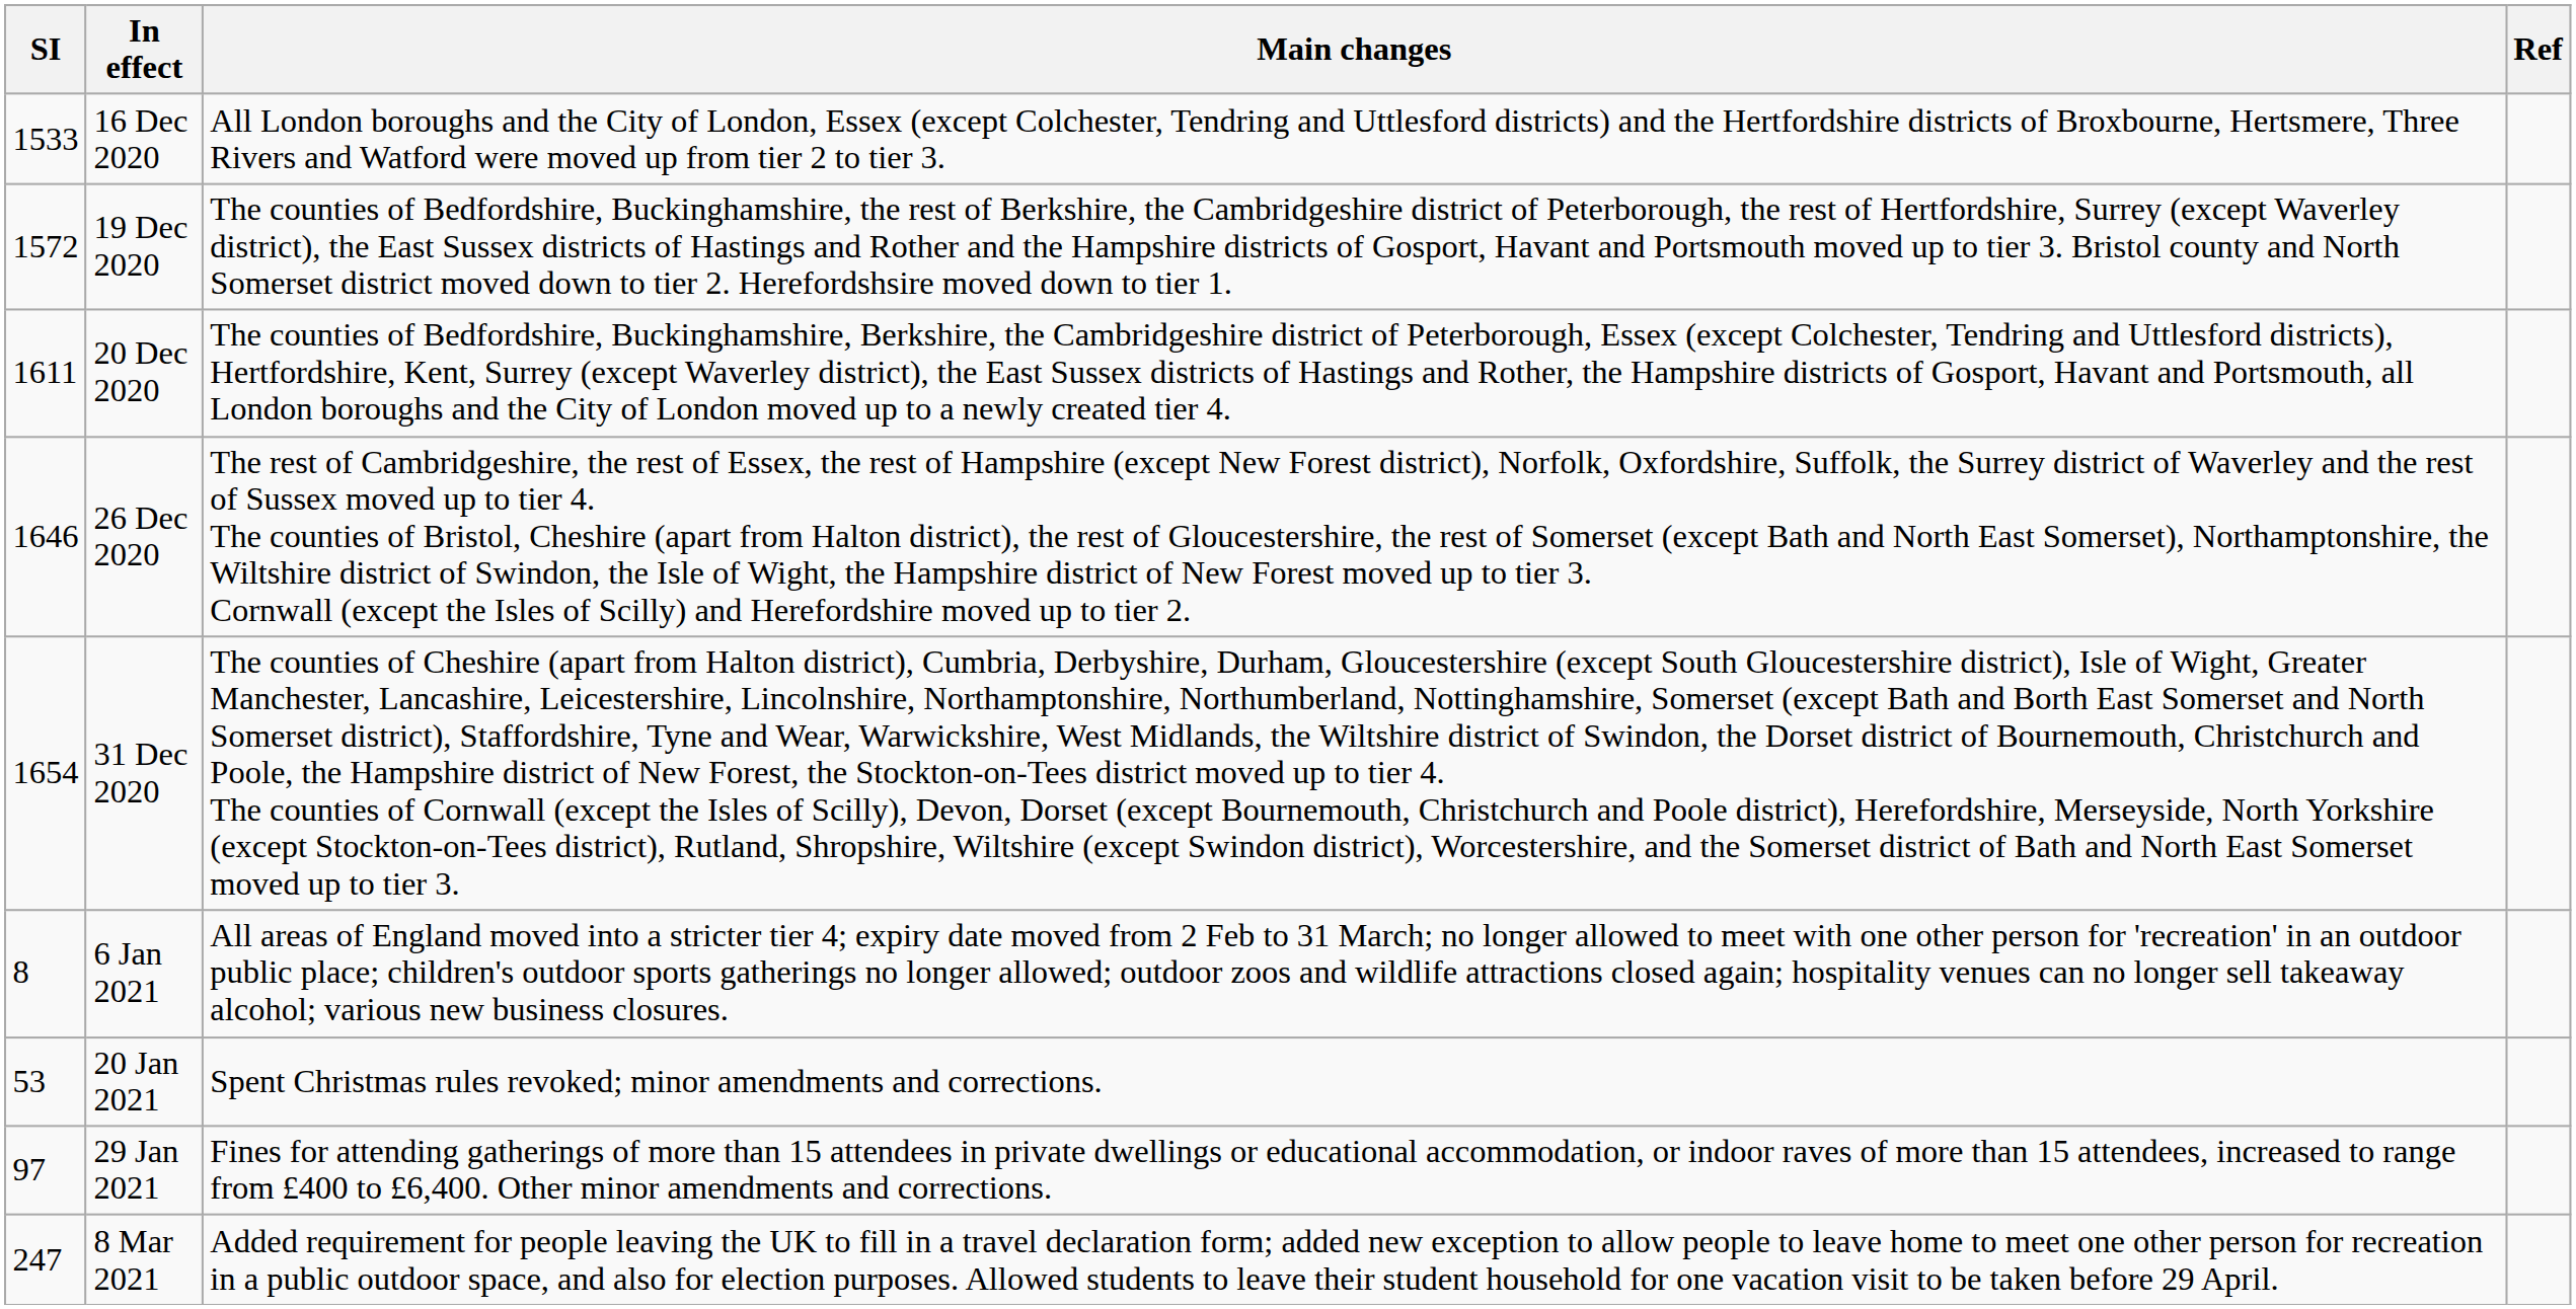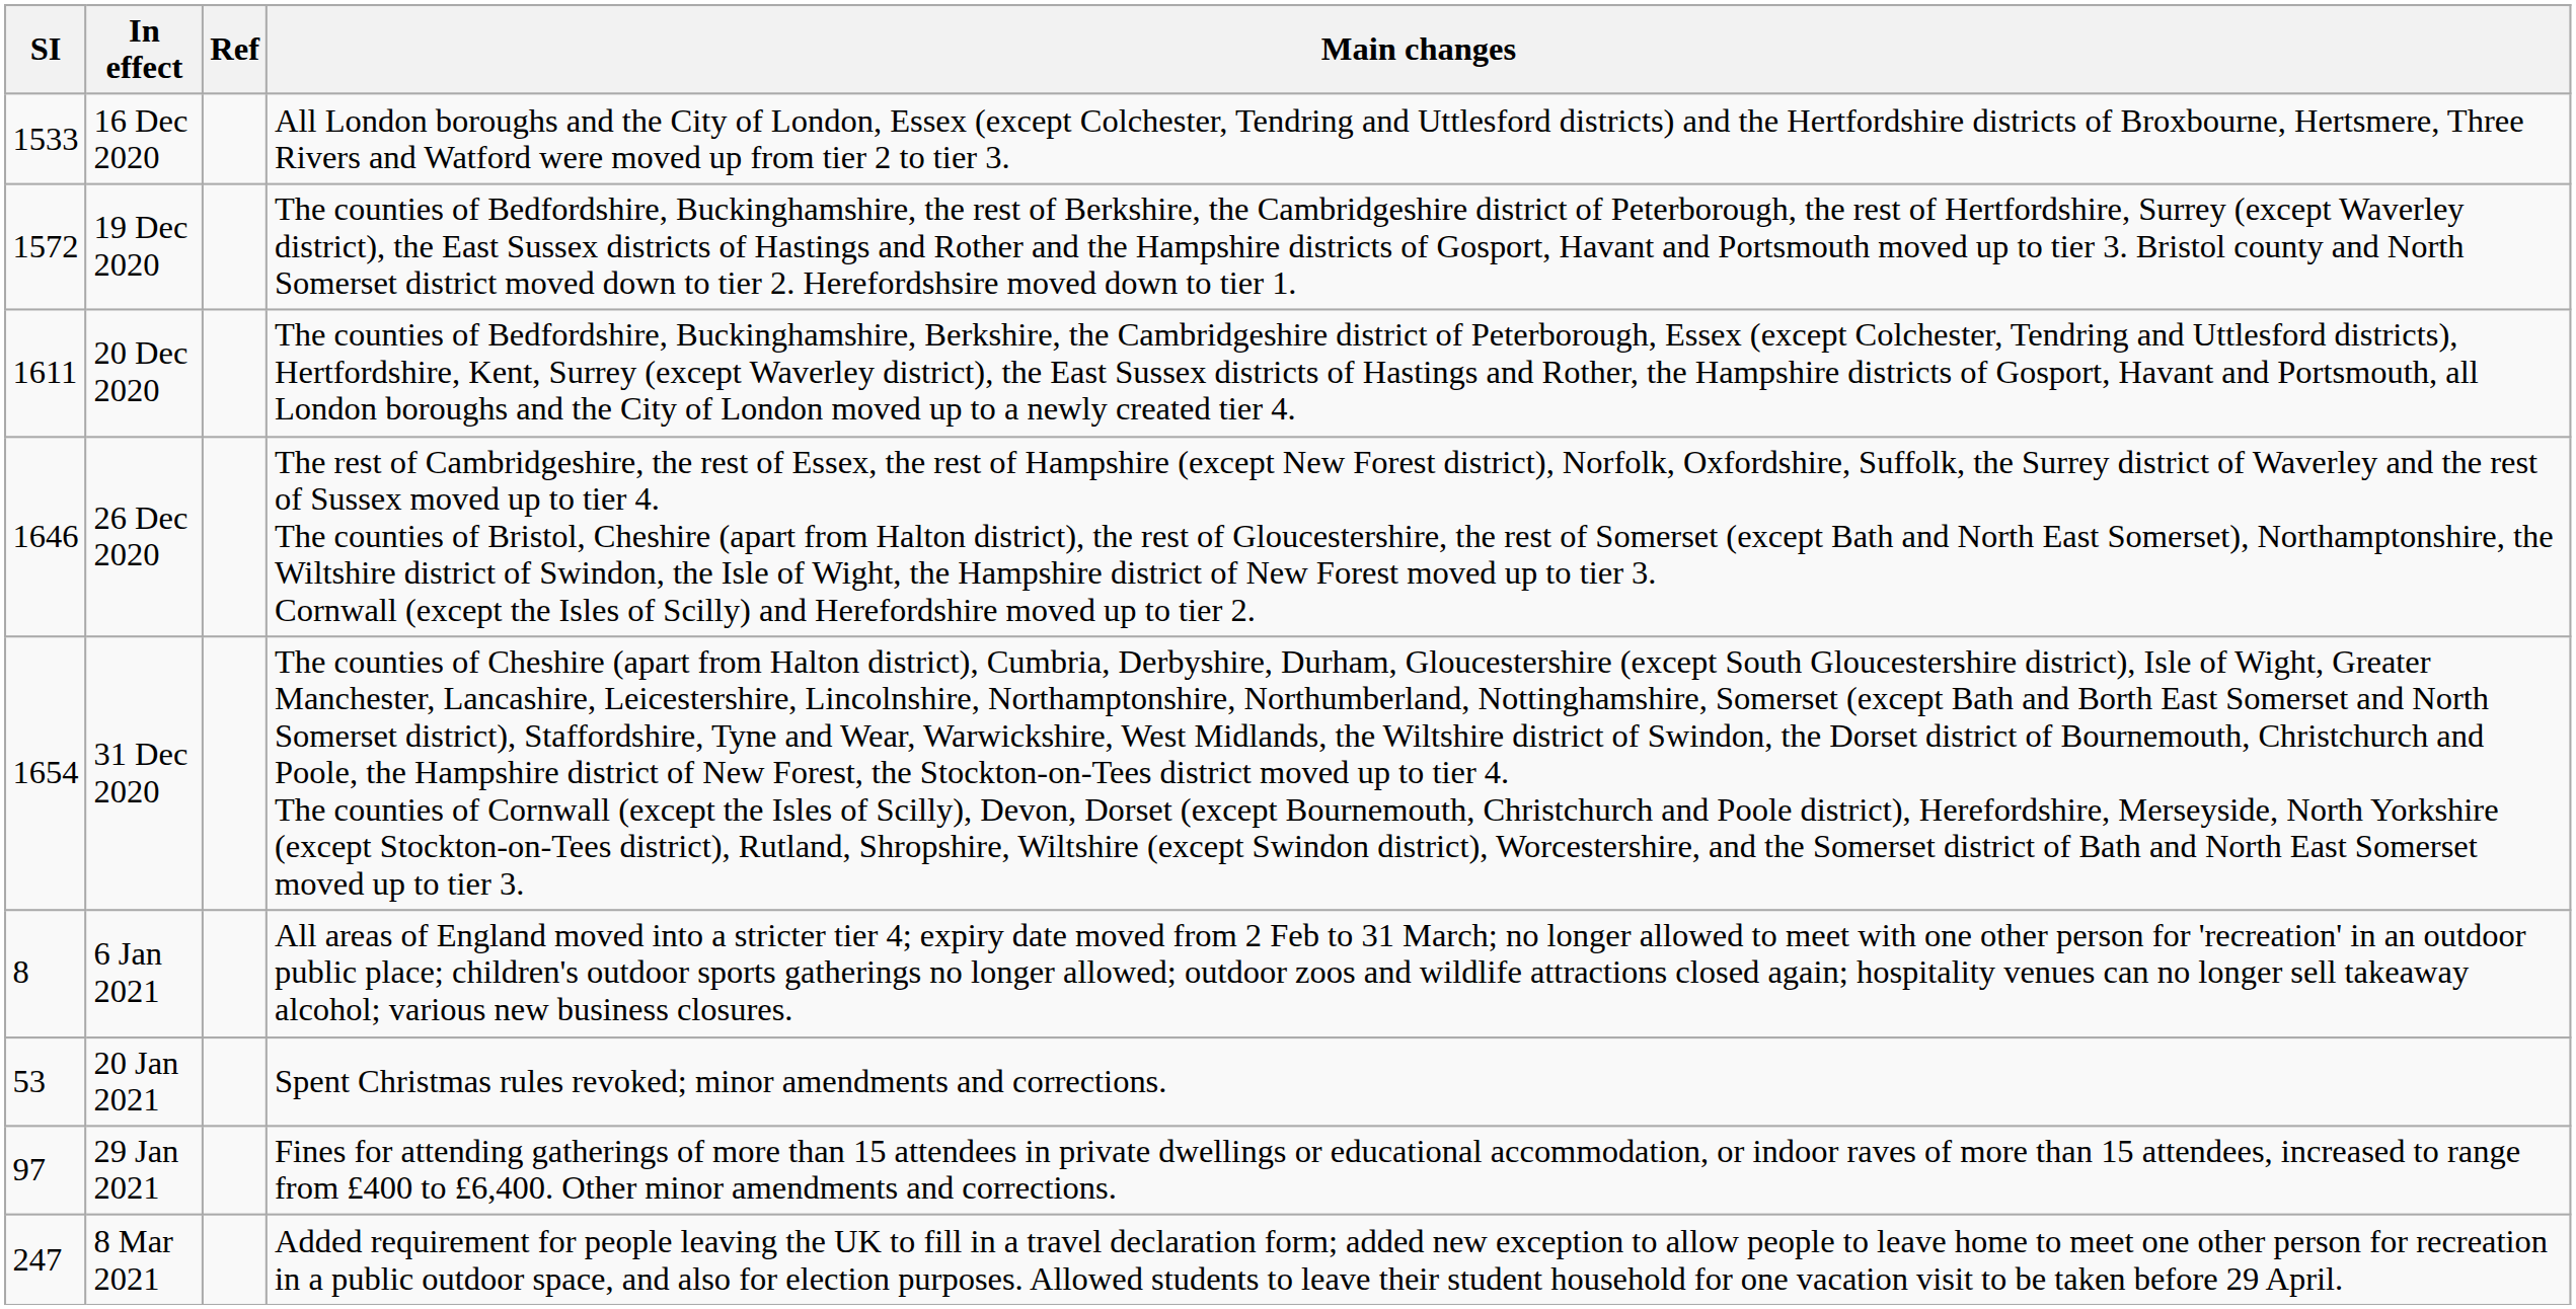columns swapped: Main changes <-> Ref
